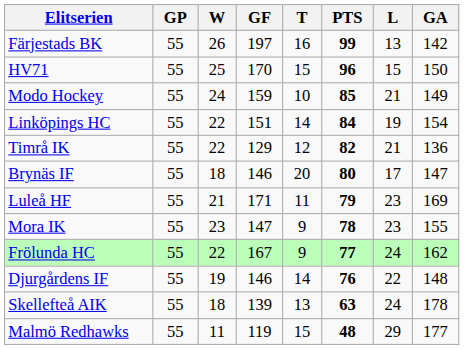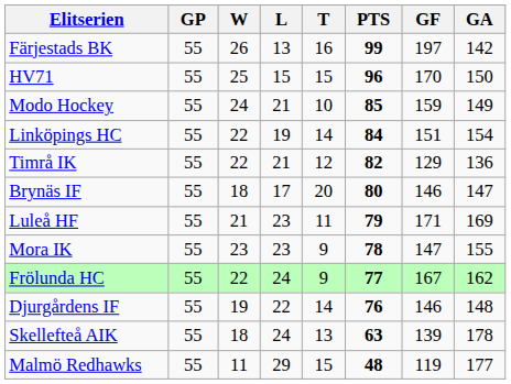columns swapped: L <-> GF
